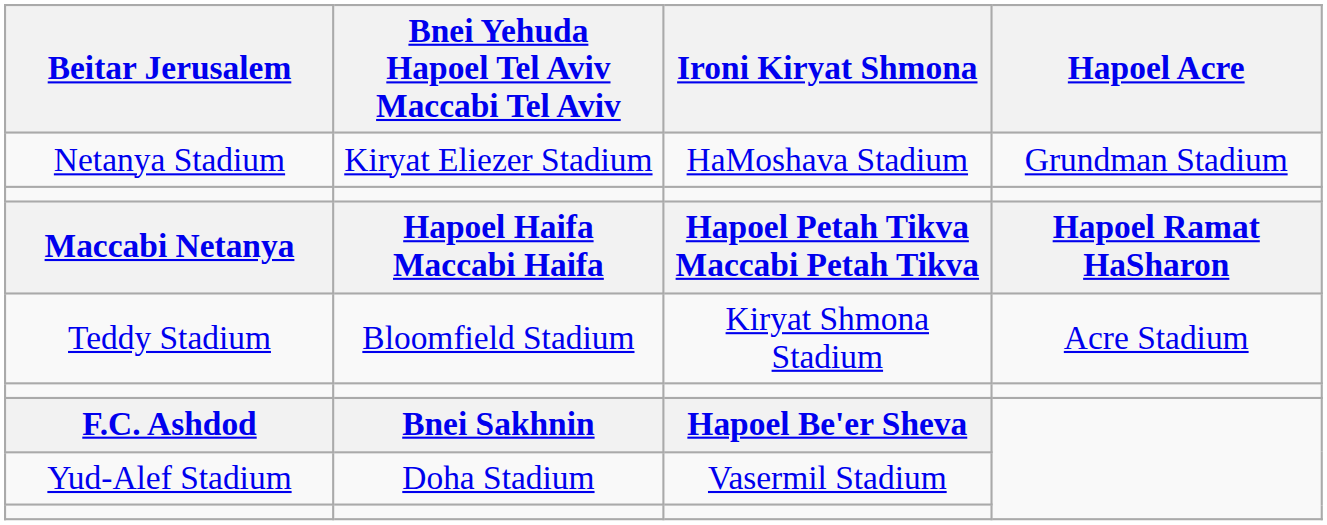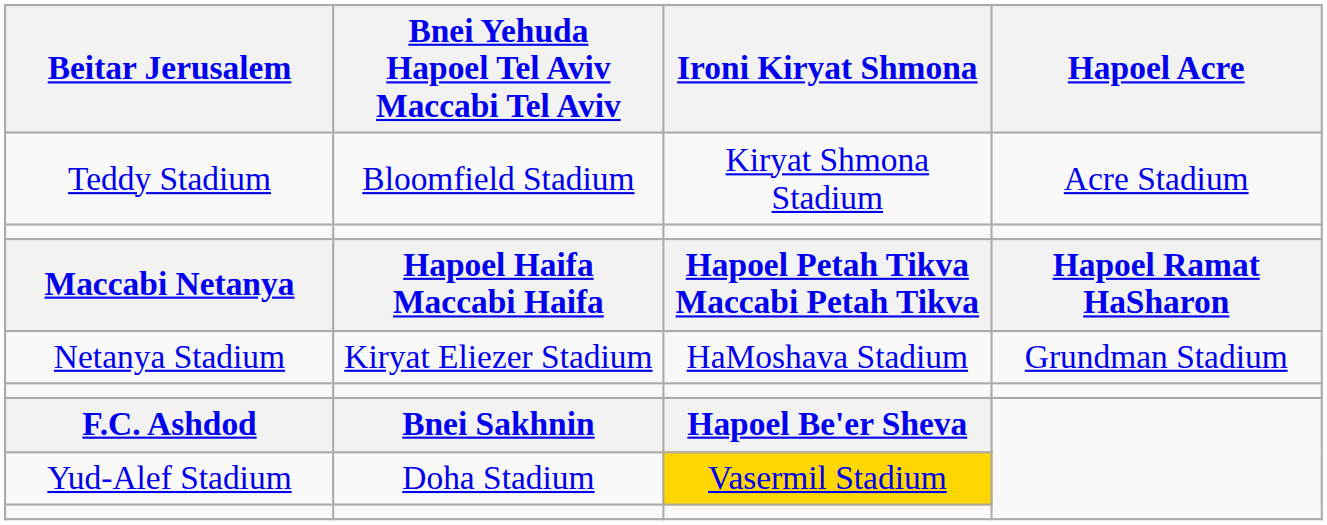rows swapped: Teddy Stadium <-> Netanya Stadium
Yud-Alef Stadium | Ironi Kiryat Shmona: no background -> gold background
